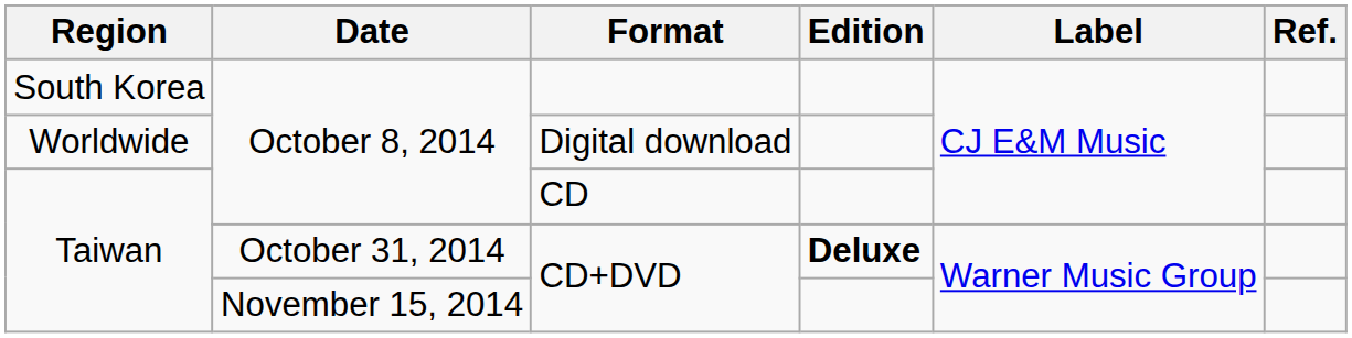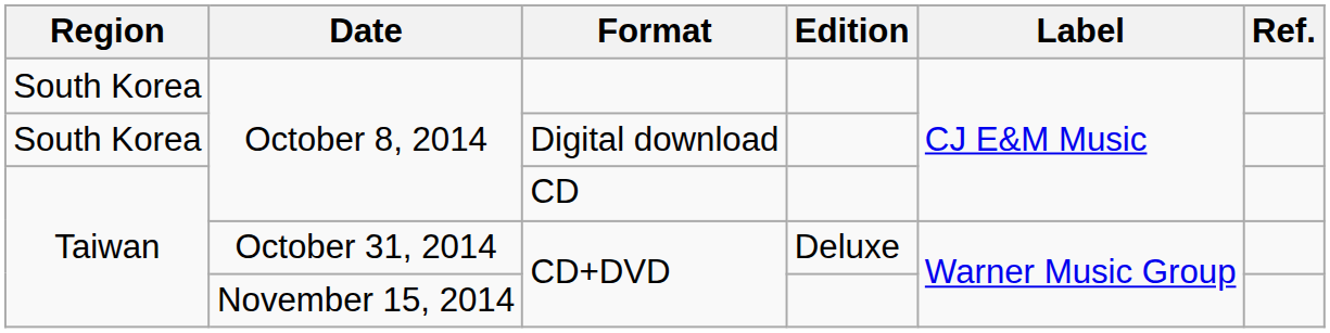Digital download | Region: Worldwide -> South Korea
October 31, 2014 / CD+DVD | Edition: bold -> normal
